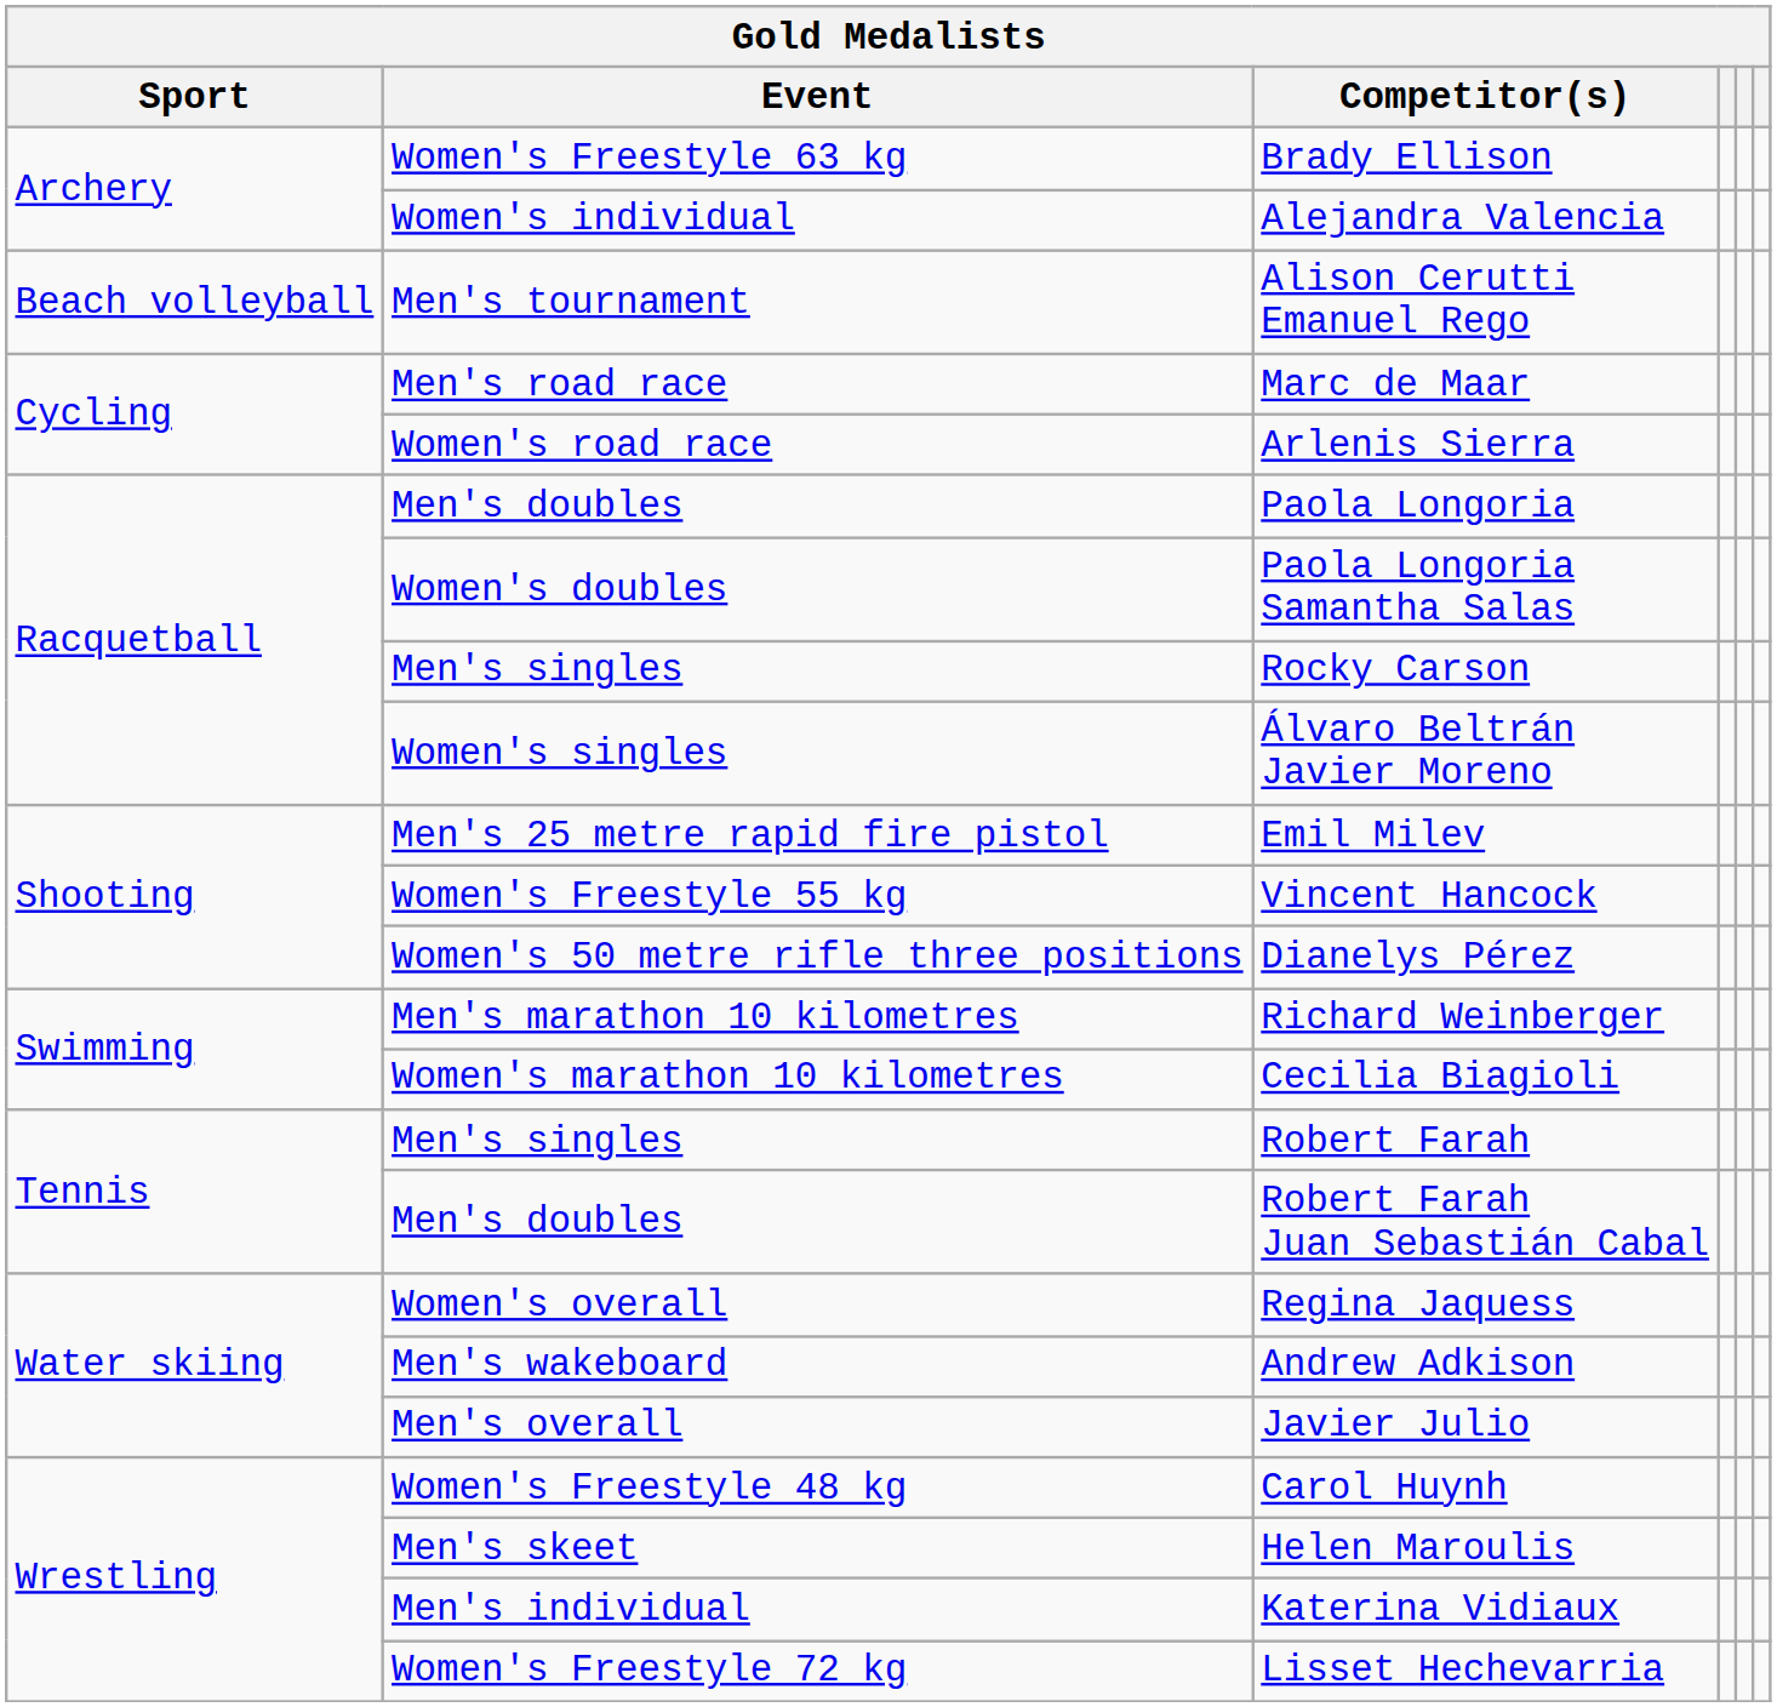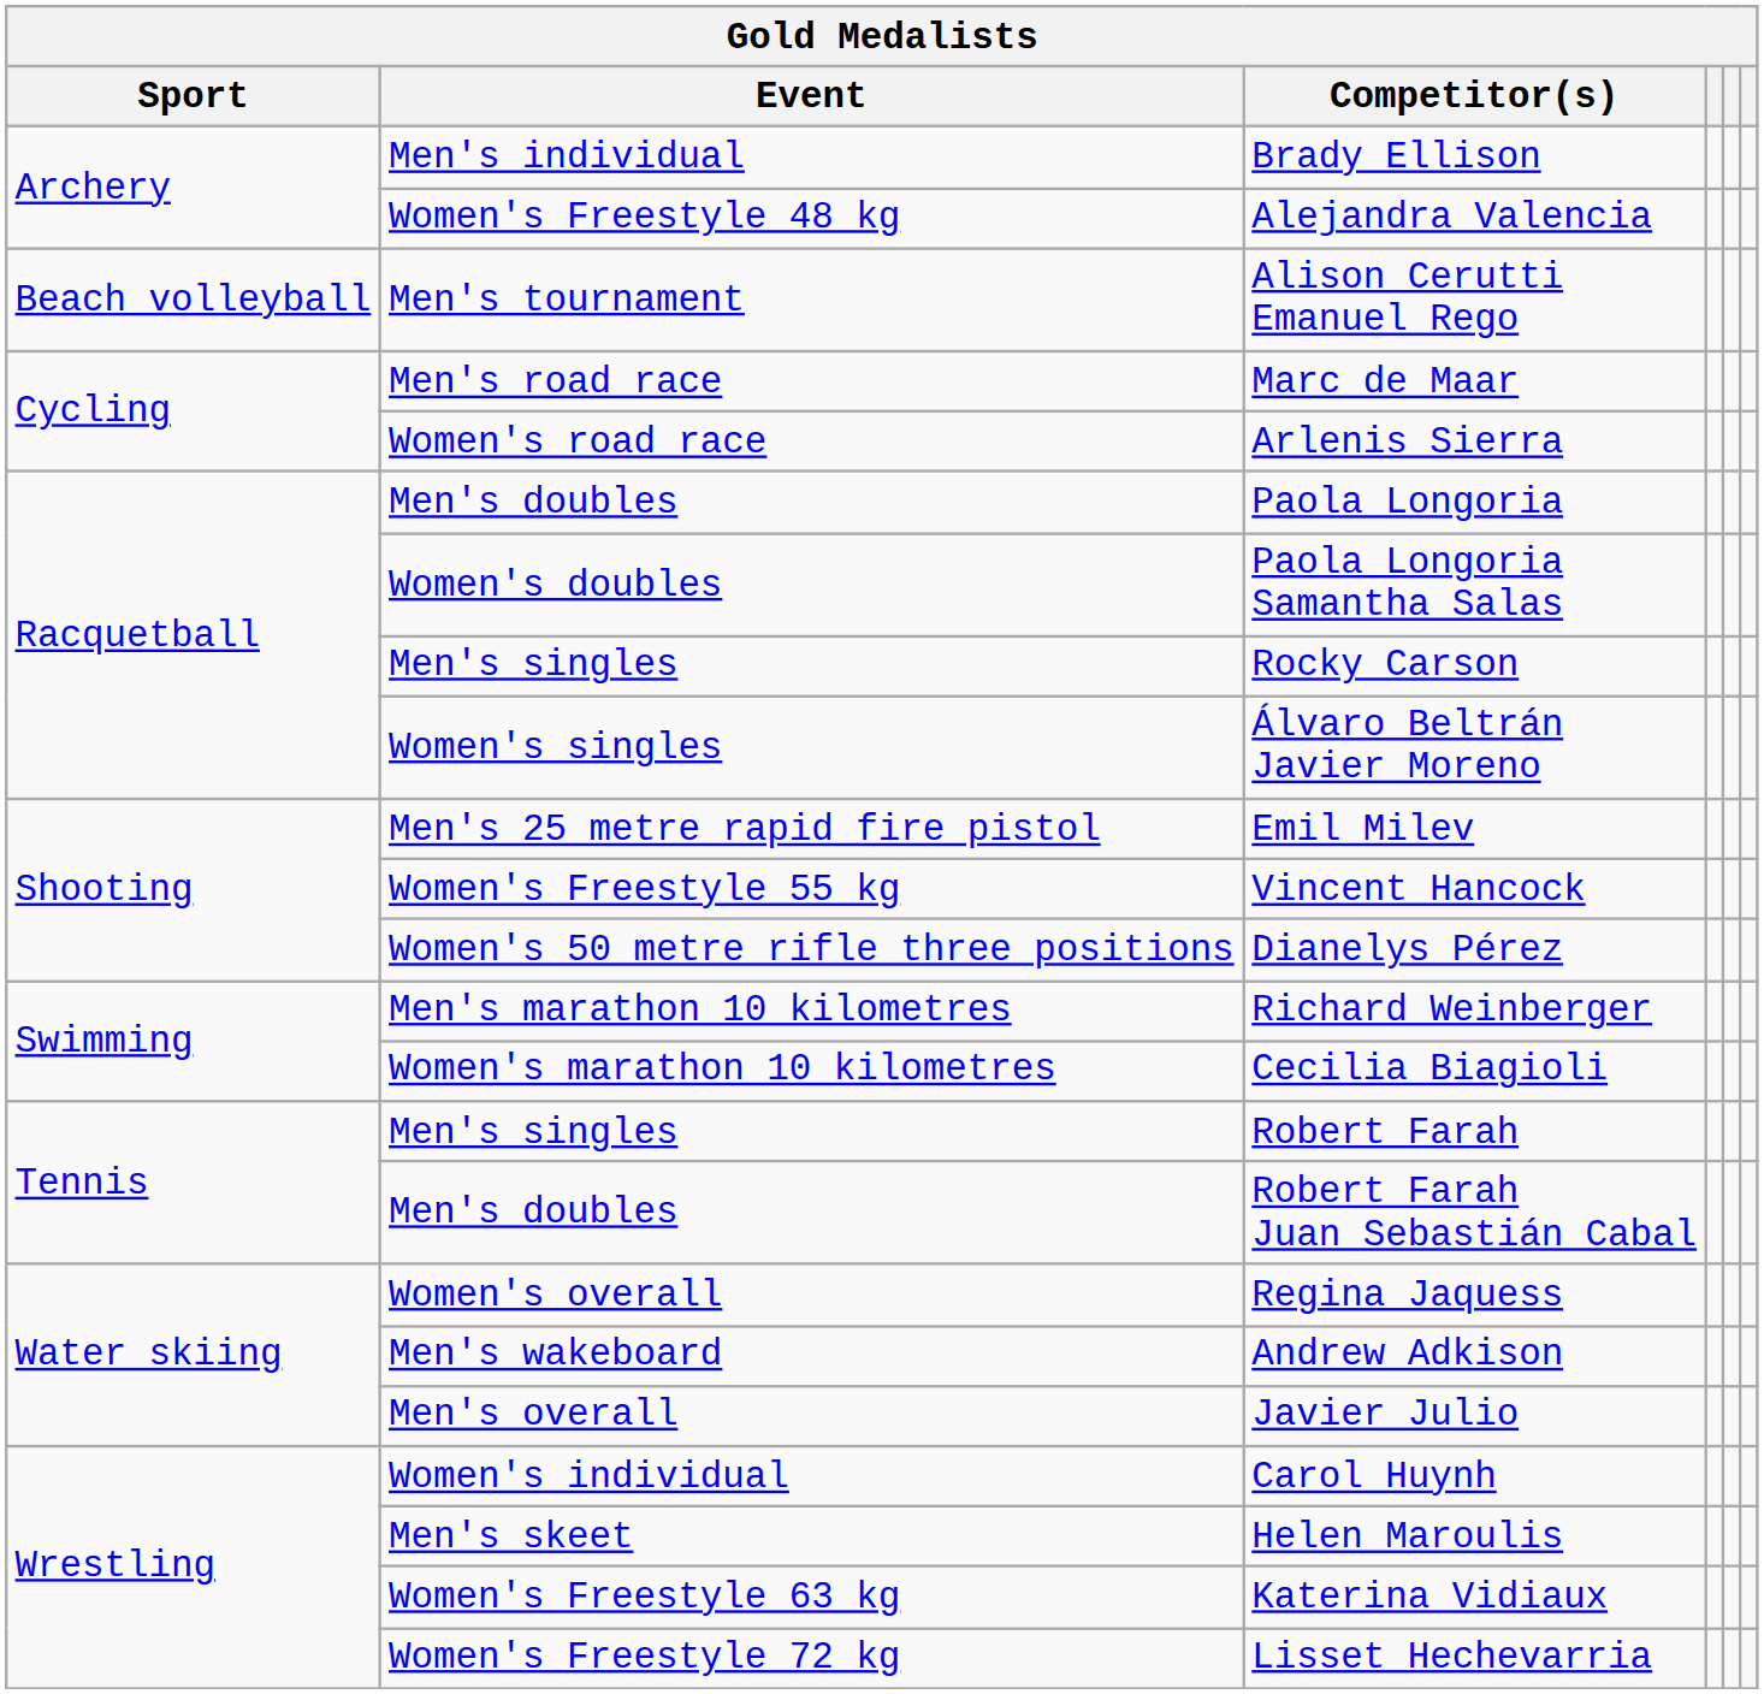Brady Ellison | Event: Women's Freestyle 63 kg -> Men's individual
Alejandra Valencia | Event: Women's individual -> Women's Freestyle 48 kg
Carol Huynh | Event: Women's Freestyle 48 kg -> Women's individual
Katerina Vidiaux | Event: Men's individual -> Women's Freestyle 63 kg
